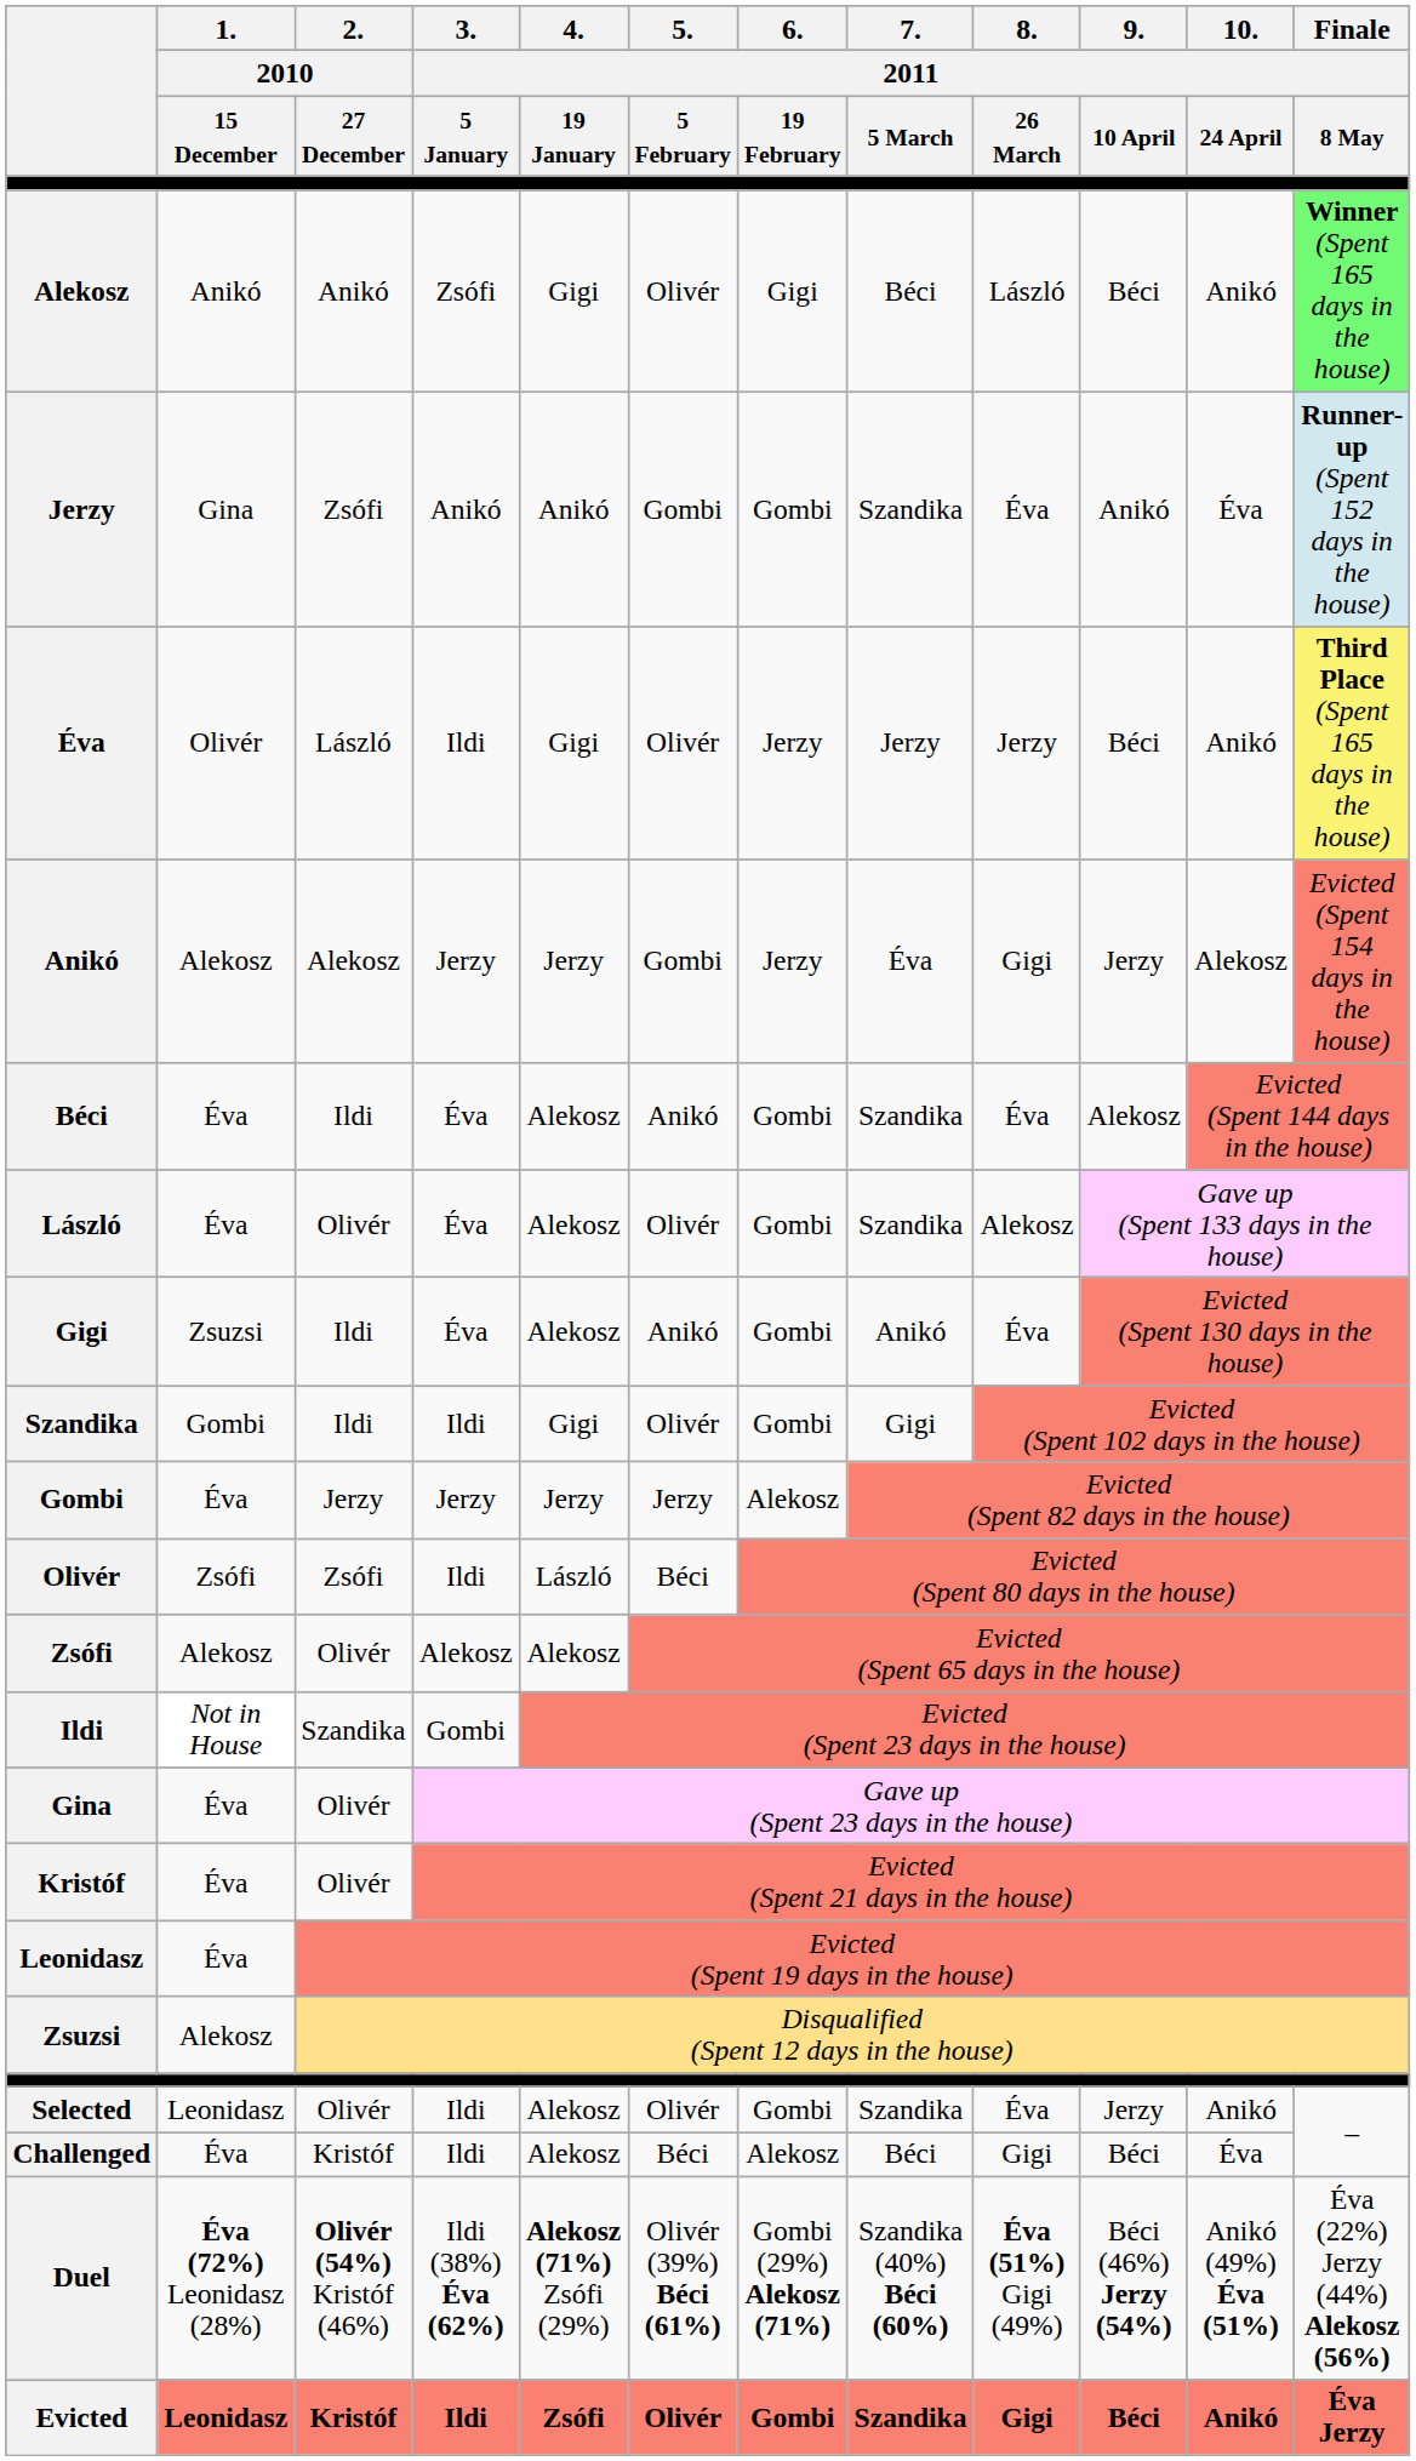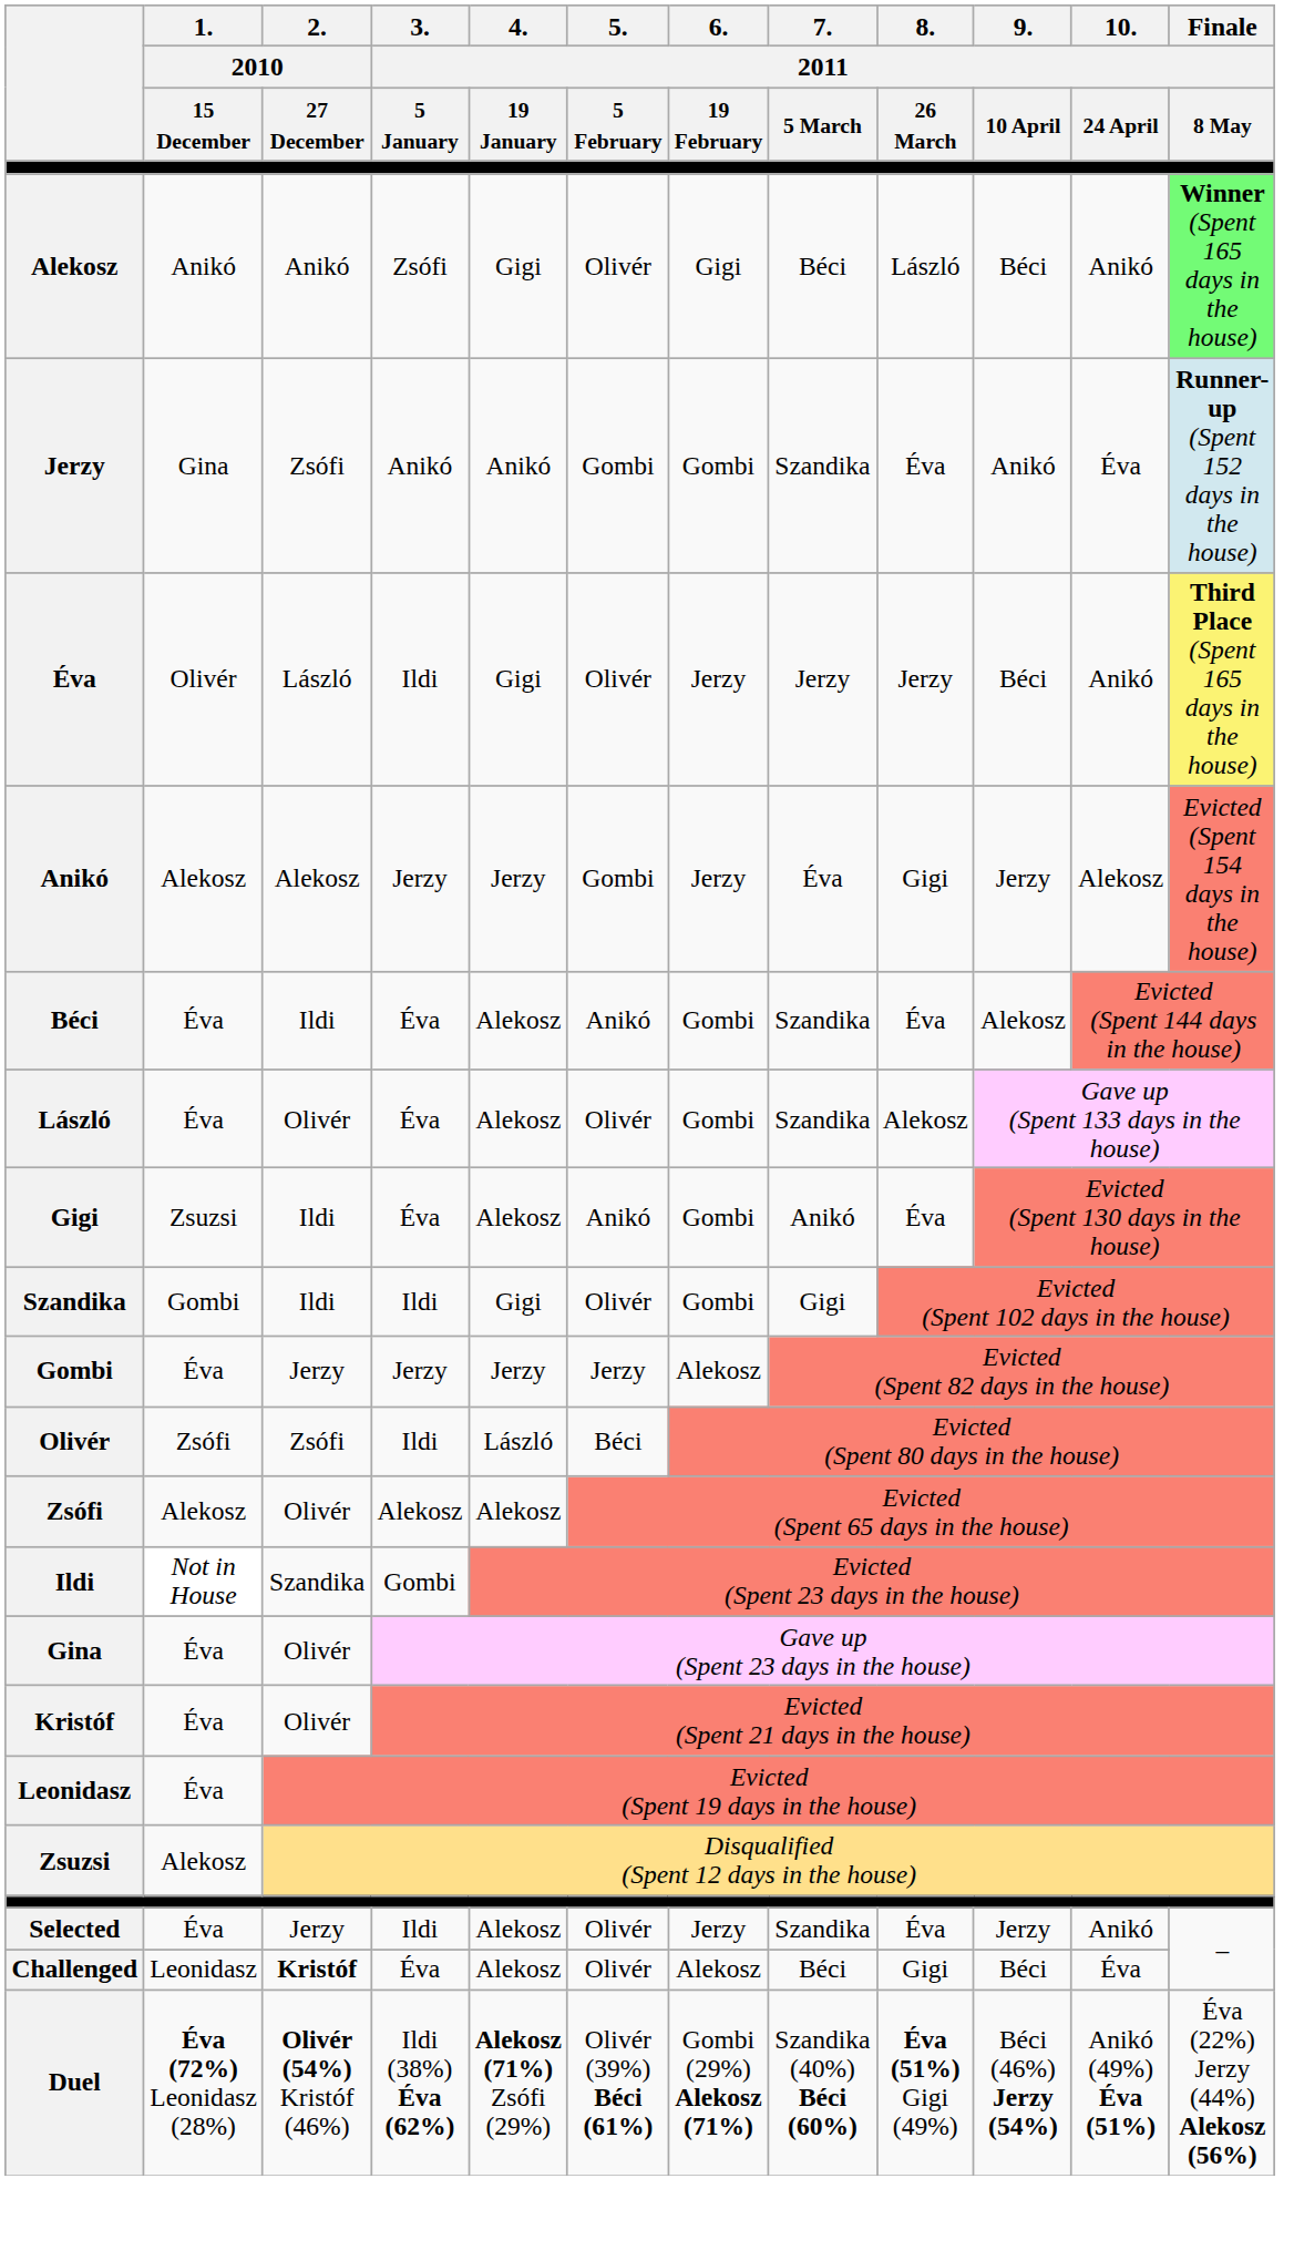Selected | 1. / 2010 / 15 December: Leonidasz -> Éva
Selected | 2. / 2010 / 27 December: Olivér -> Jerzy
Selected | 6. / 2011 / 19 February: Gombi -> Jerzy
Challenged | 1. / 2010 / 15 December: Éva -> Leonidasz
Challenged | 2. / 2010 / 27 December: normal -> bold
Challenged | 3. / 2011 / 5 January: Ildi -> Éva
Challenged | 5. / 2011 / 5 February: Béci -> Olivér
- row: Evicted | Leonidasz | Kristóf | Ildi | Zsófi | Olivér | Gombi | Szandika | Gigi | Béci | Anikó | Éva Jerzy
